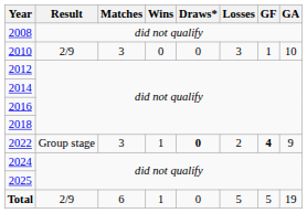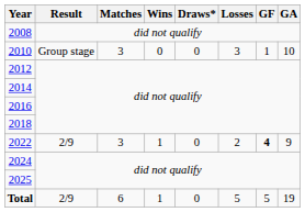2010 | Result: 2/9 -> Group stage
2022 | Result: Group stage -> 2/9
2022 | Draws*: bold -> normal
